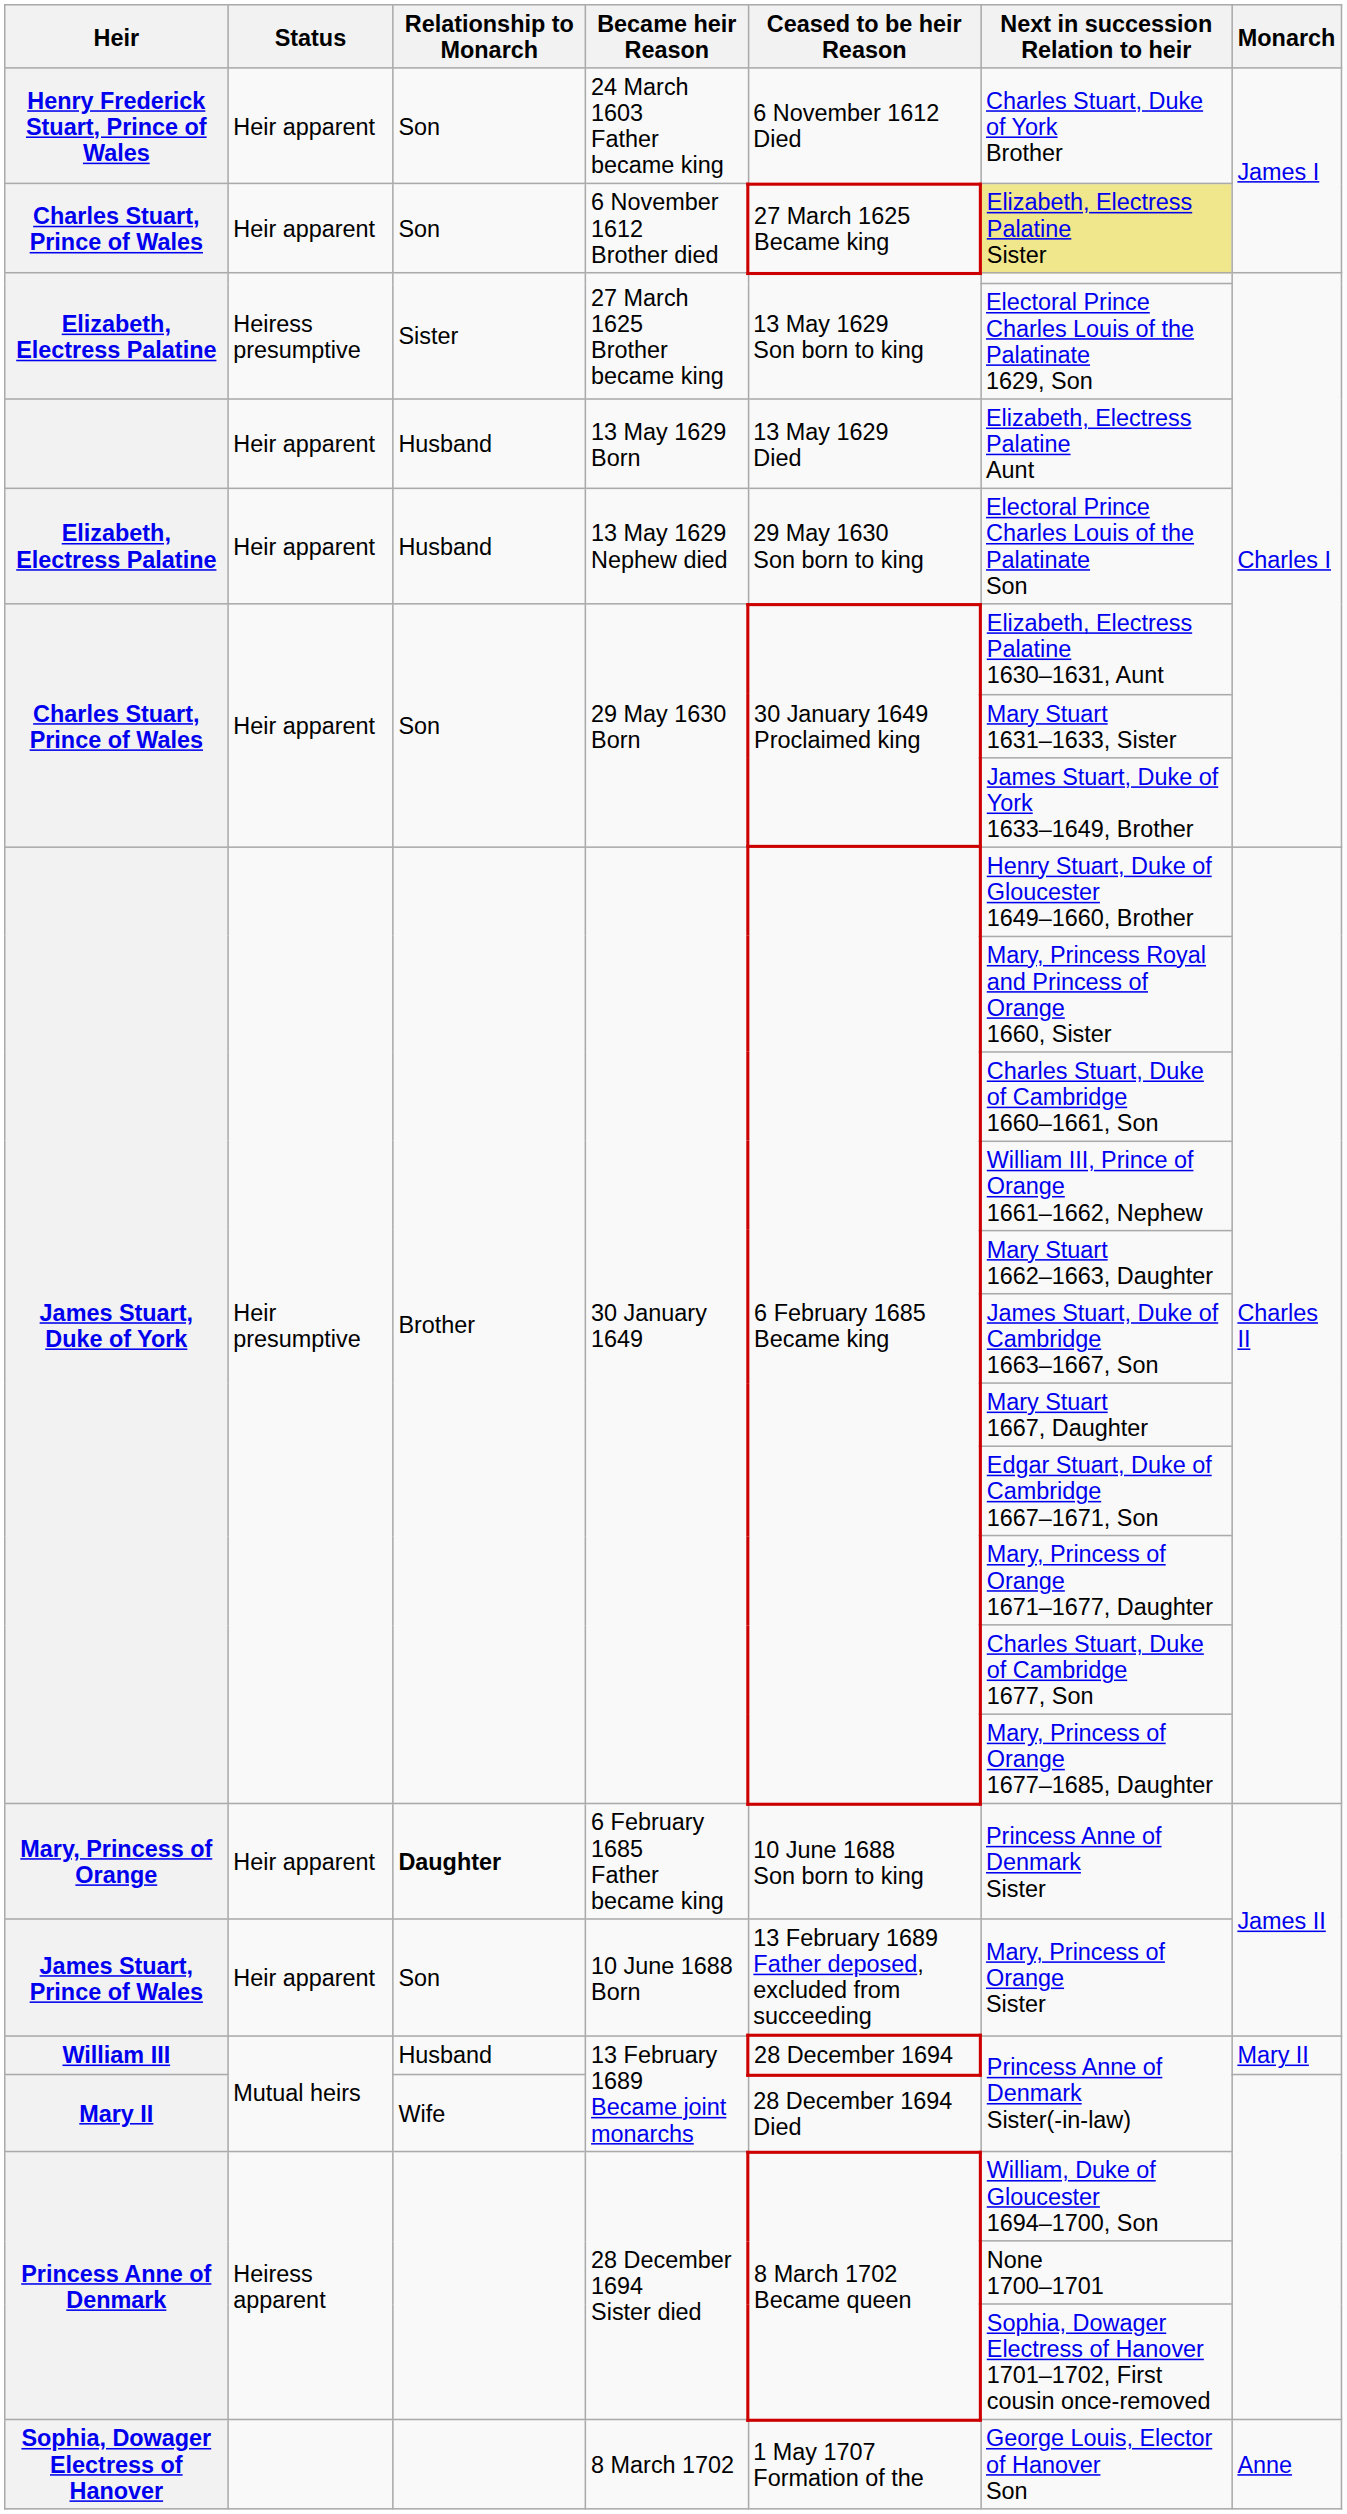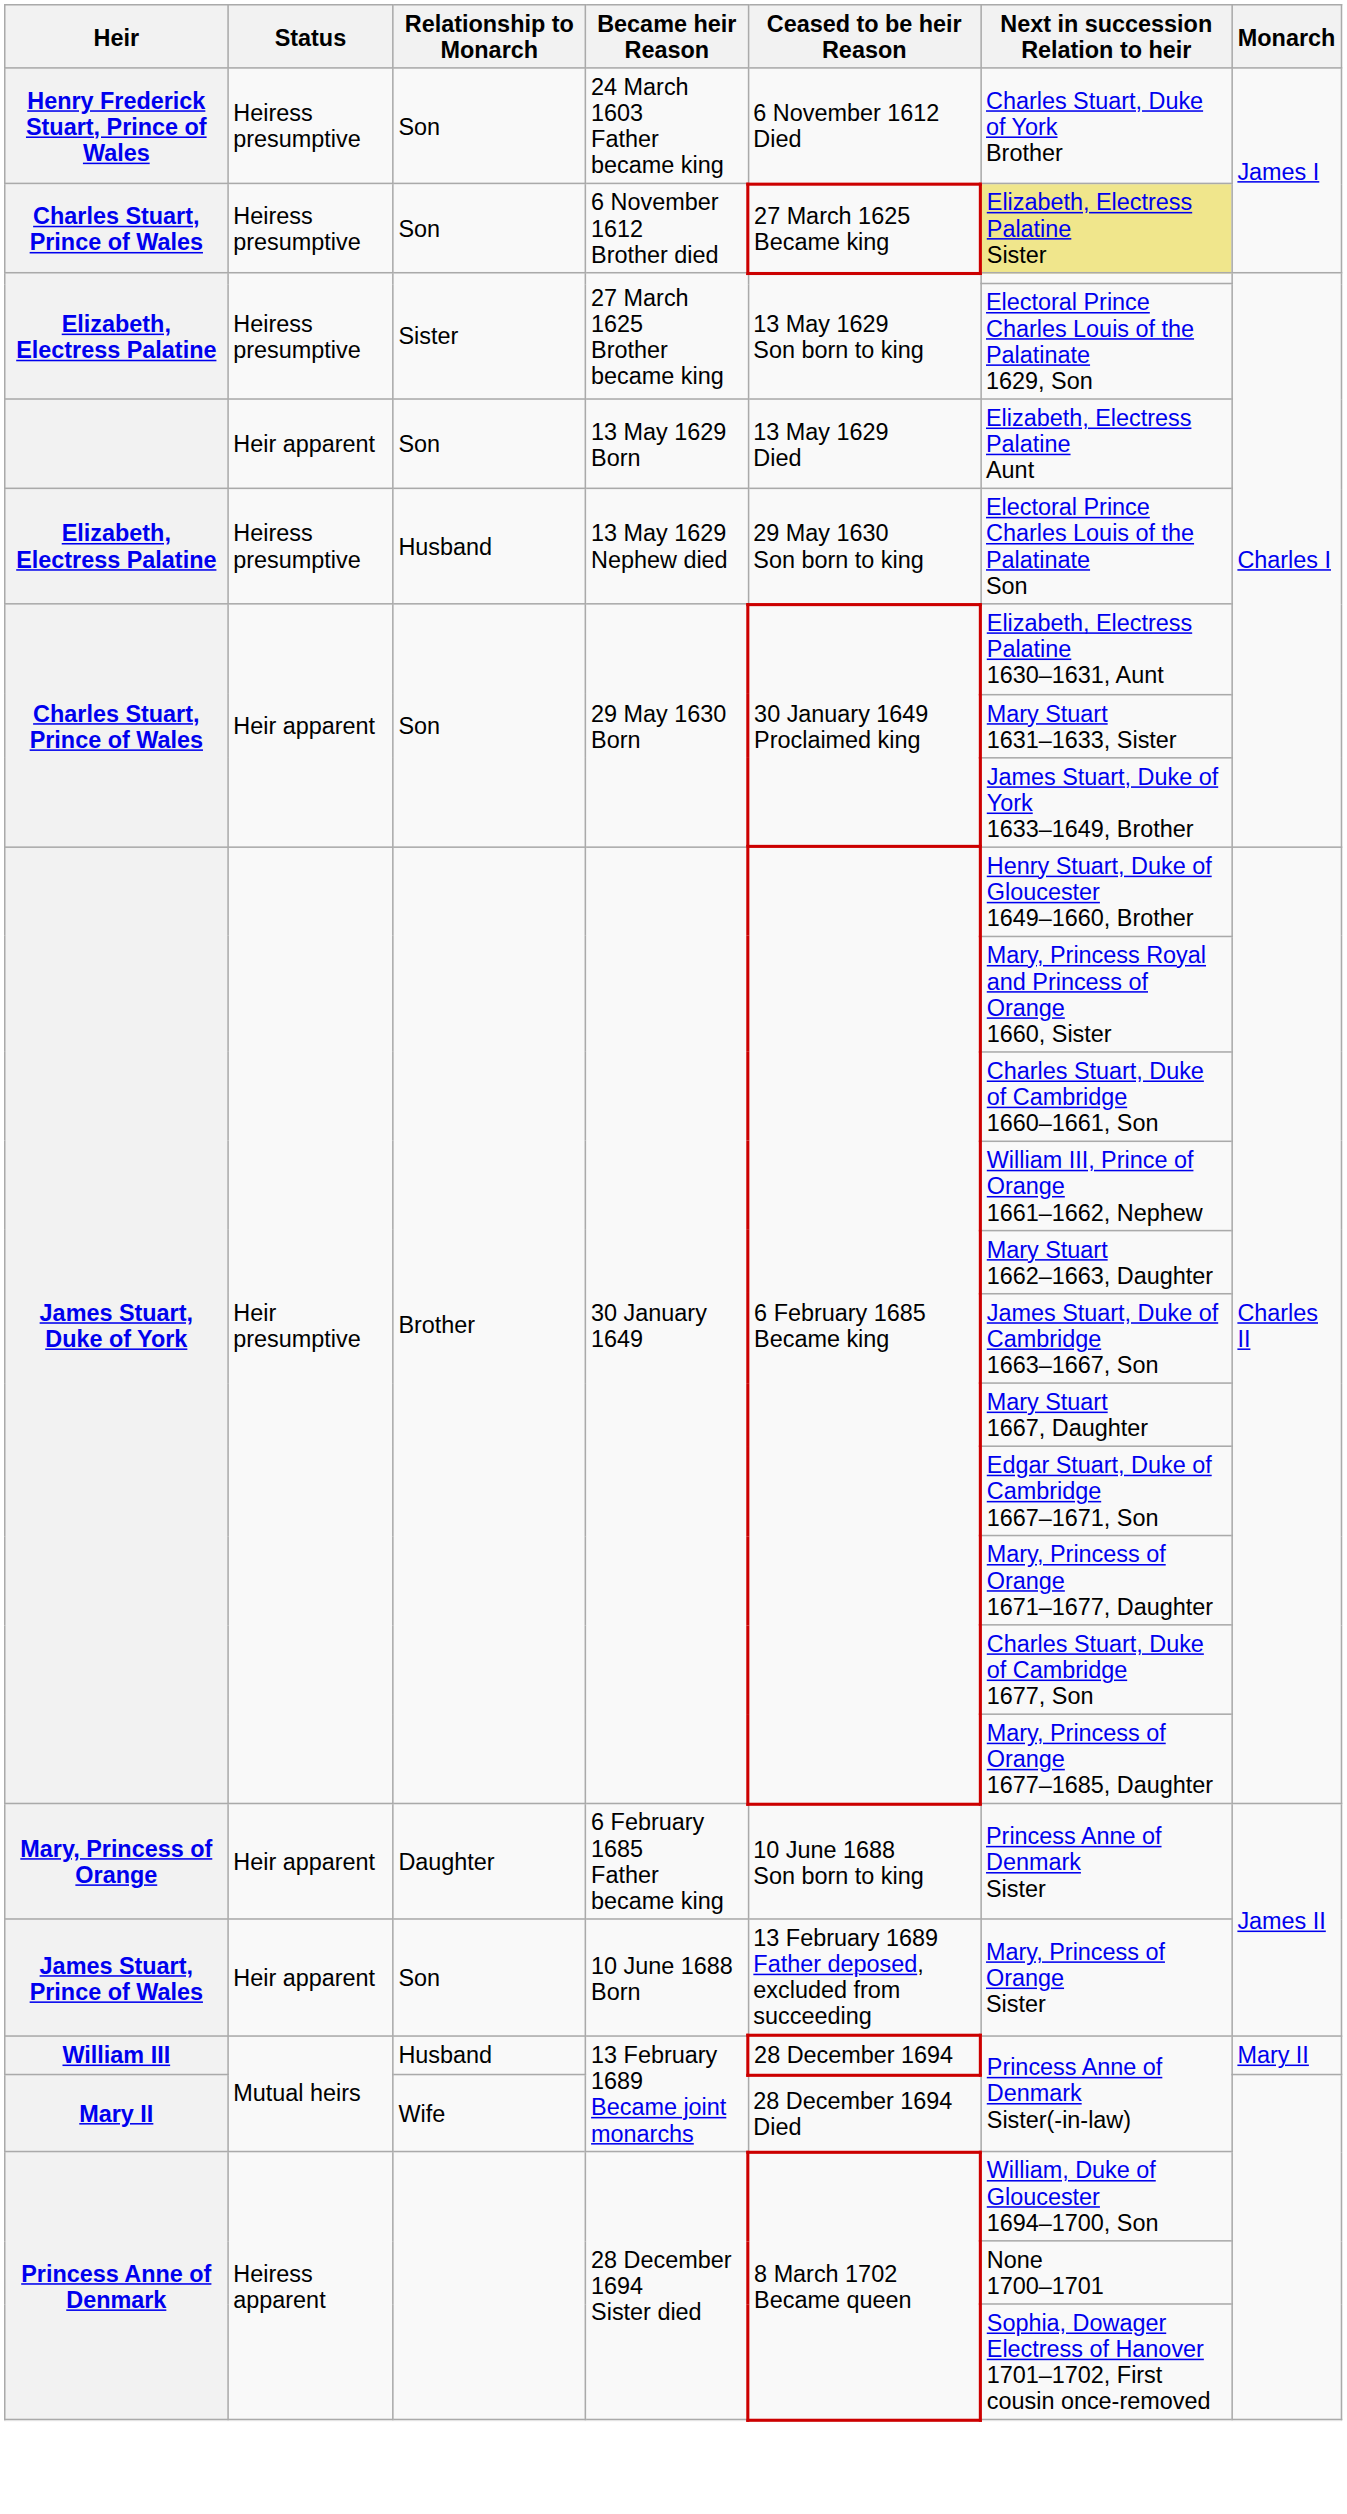24 March 1603 Father became king | Status: Heir apparent -> Heiress presumptive
6 November 1612 Brother died | Status: Heir apparent -> Heiress presumptive
13 May 1629 Born | Relationship to Monarch: Husband -> Son
13 May 1629 Nephew died | Status: Heir apparent -> Heiress presumptive
6 February 1685 Father became king | Relationship to Monarch: bold -> normal
- row: Sophia, Dowager Electress of Hanover | 8 March 1702 | 1 May 1707 Formation of the | George Louis, Elector of Hanover Son | Anne
